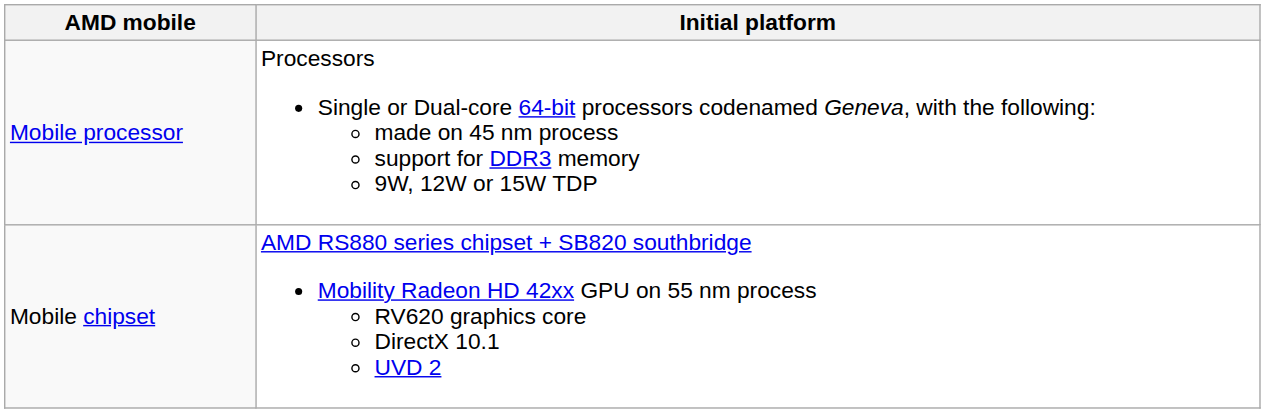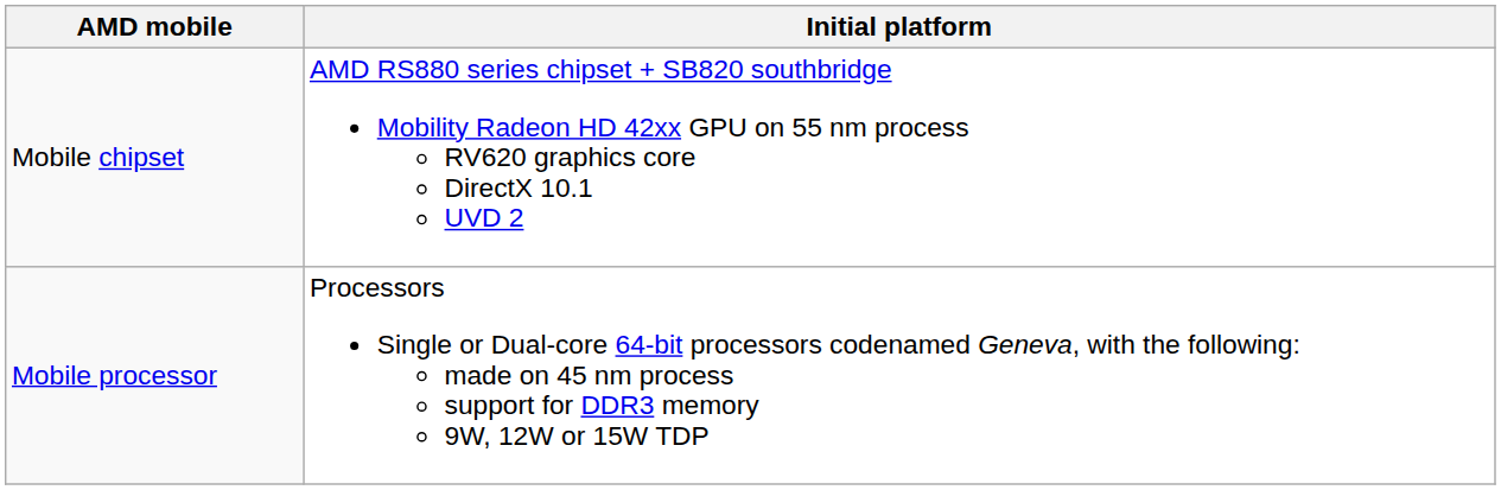rows swapped: Mobile processor <-> Mobile chipset
